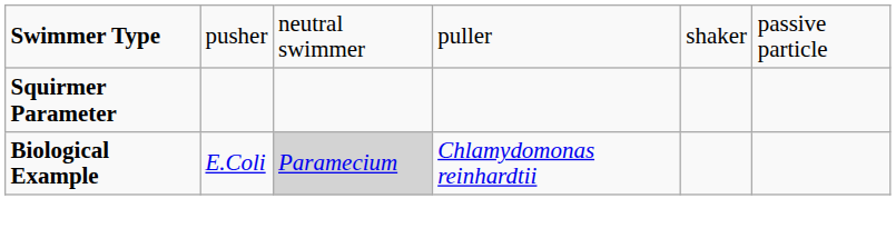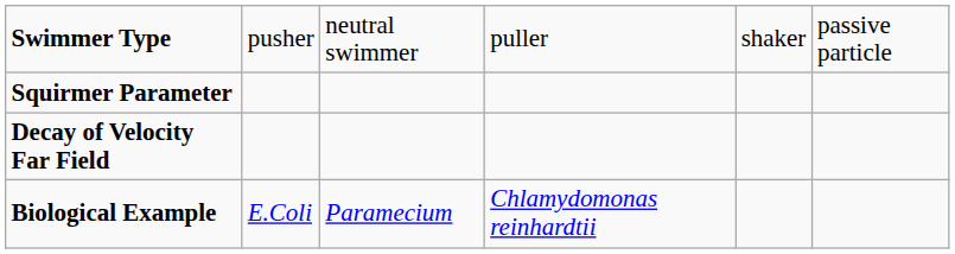+ row: Decay of Velocity Far Field
Biological Example | column 3: lightgrey background -> no background
